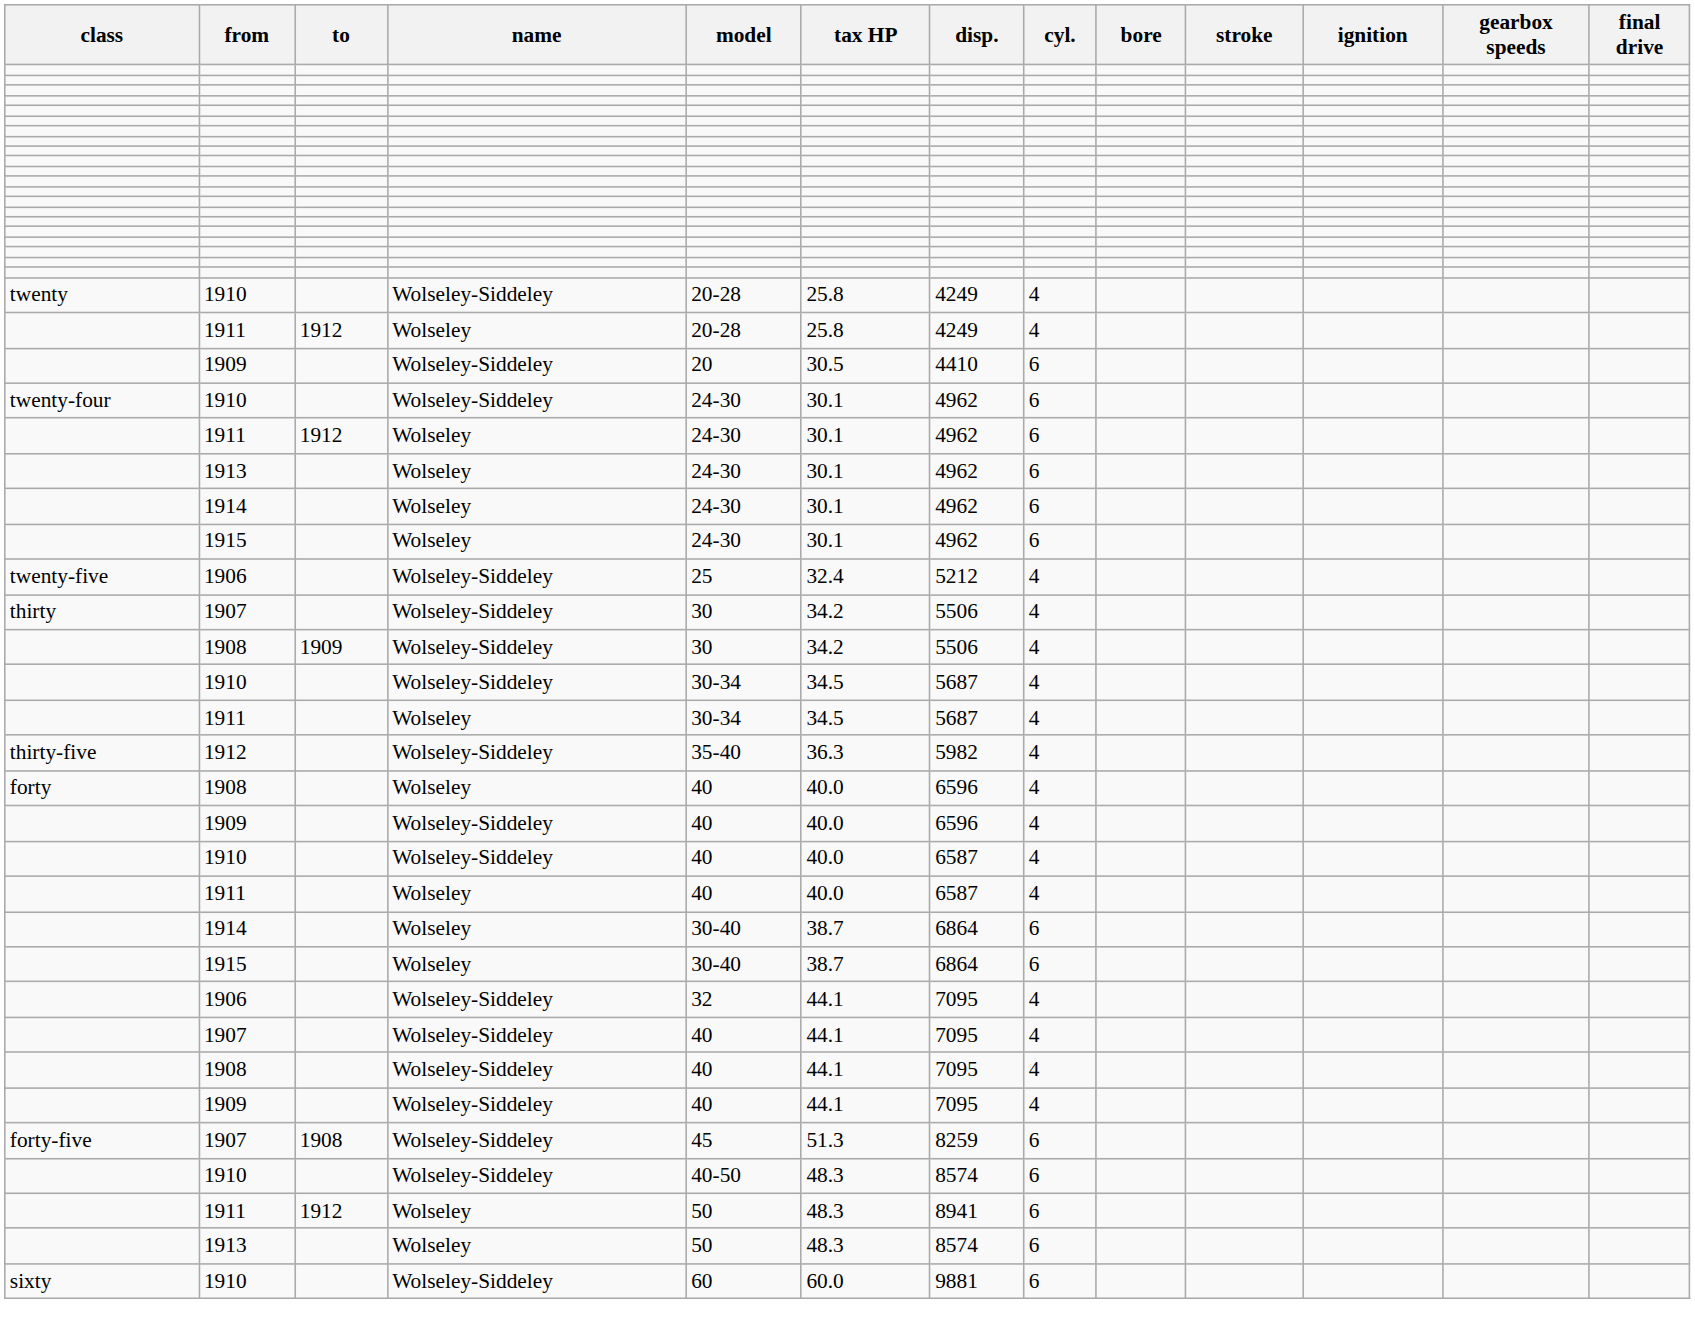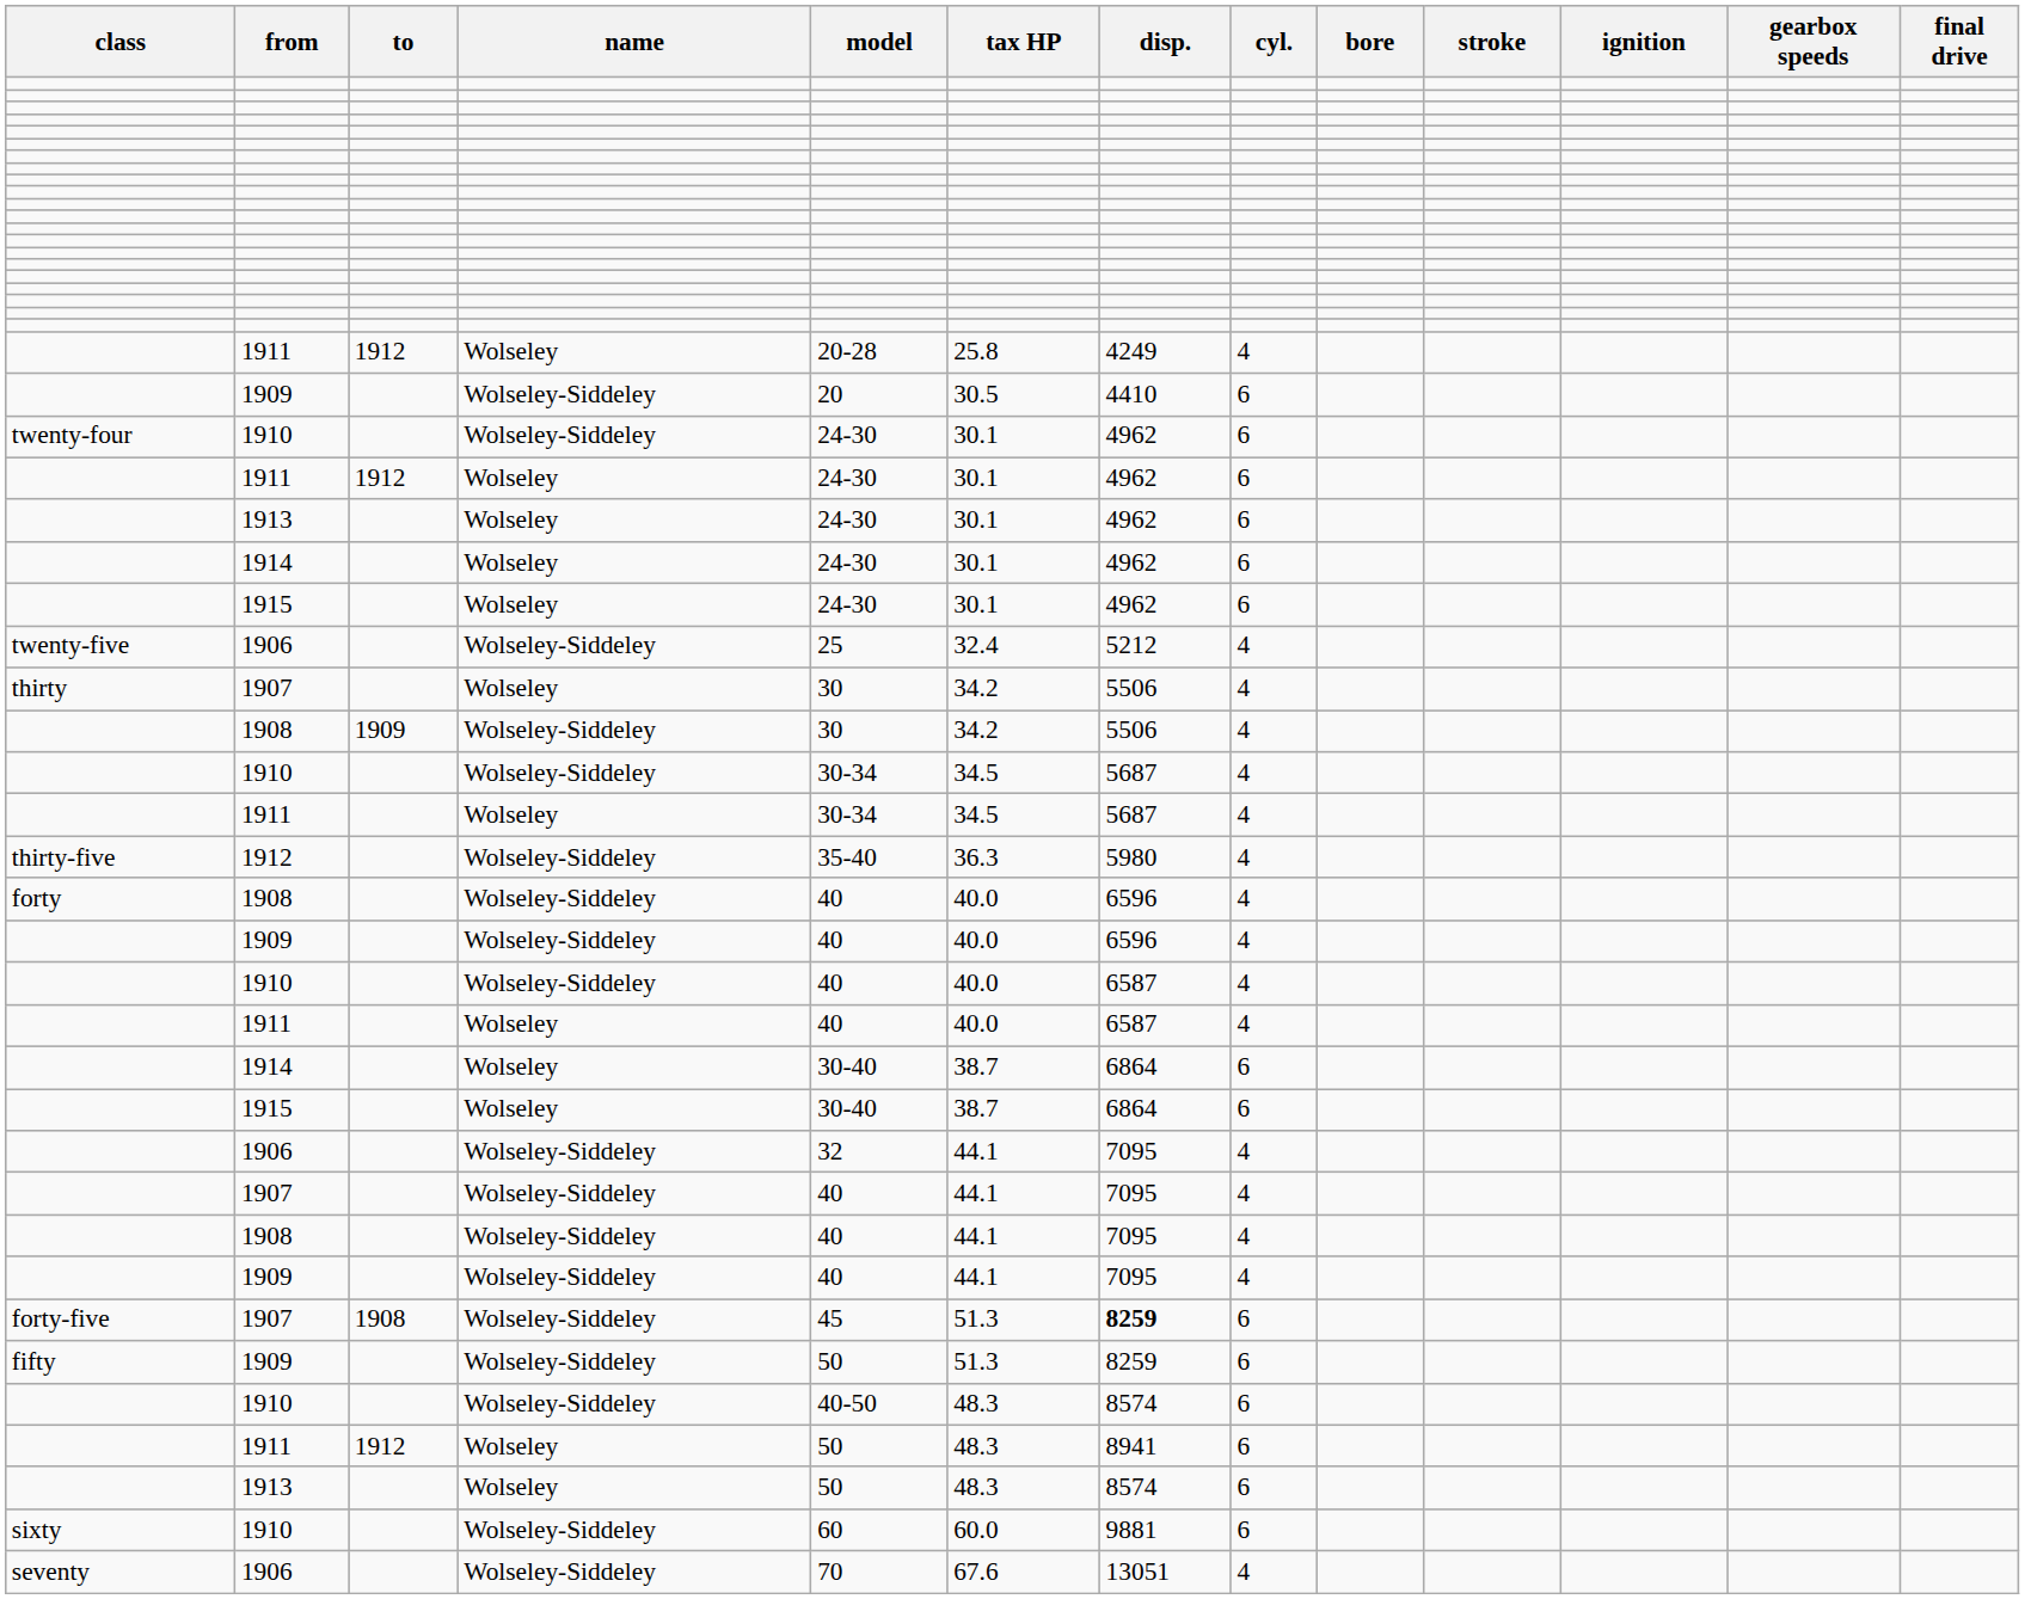- row: twenty | 1910 | Wolseley-Siddeley | 20-28 | 25.8 | 4249 | 4
thirty | name: Wolseley-Siddeley -> Wolseley
thirty-five | disp.: 5982 -> 5980
forty | name: Wolseley -> Wolseley-Siddeley
forty-five | disp.: normal -> bold
+ row: fifty | 1909 | Wolseley-Siddeley | 50 | 51.3 | 8259 | 6
+ row: seventy | 1906 | Wolseley-Siddeley | 70 | 67.6 | 13051 | 4
